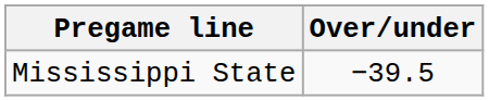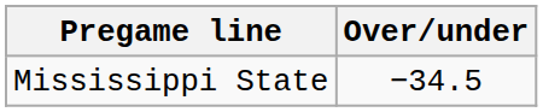Mississippi State | Over/under: −39.5 -> −34.5
